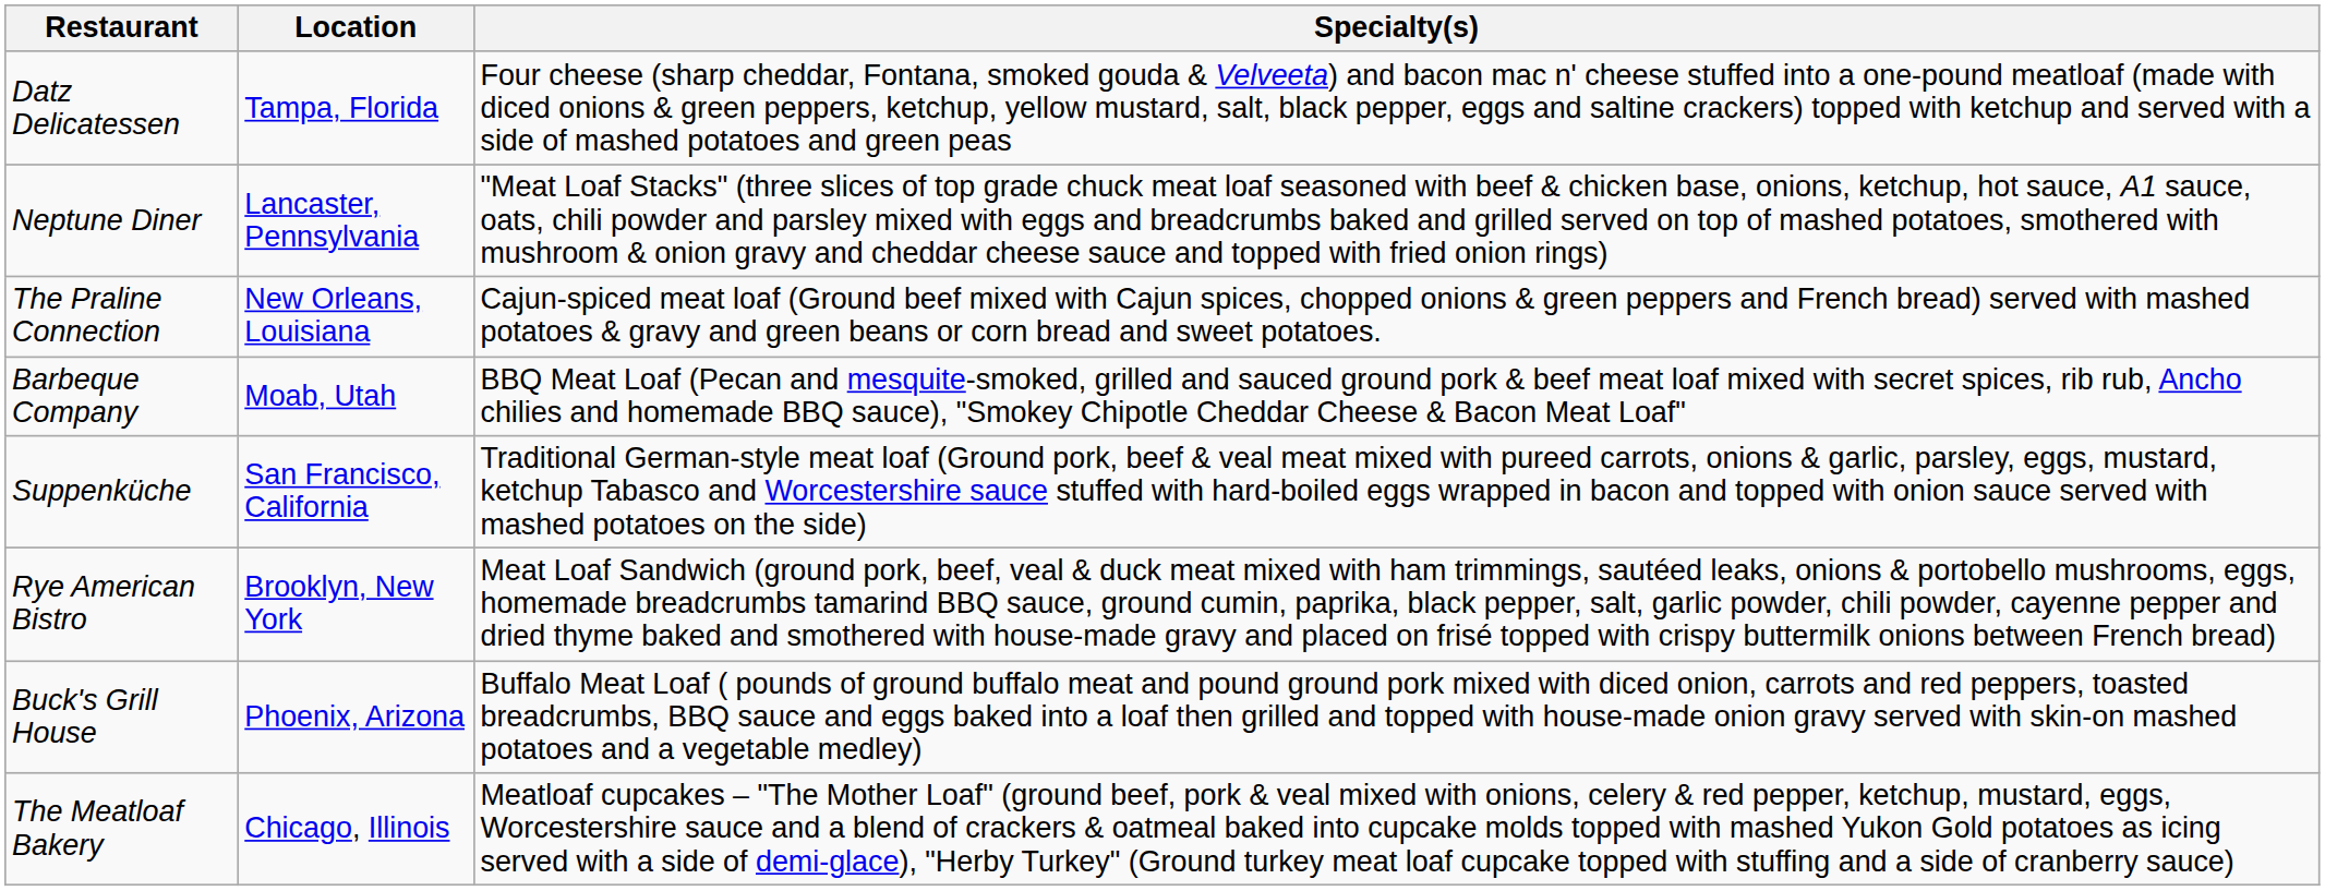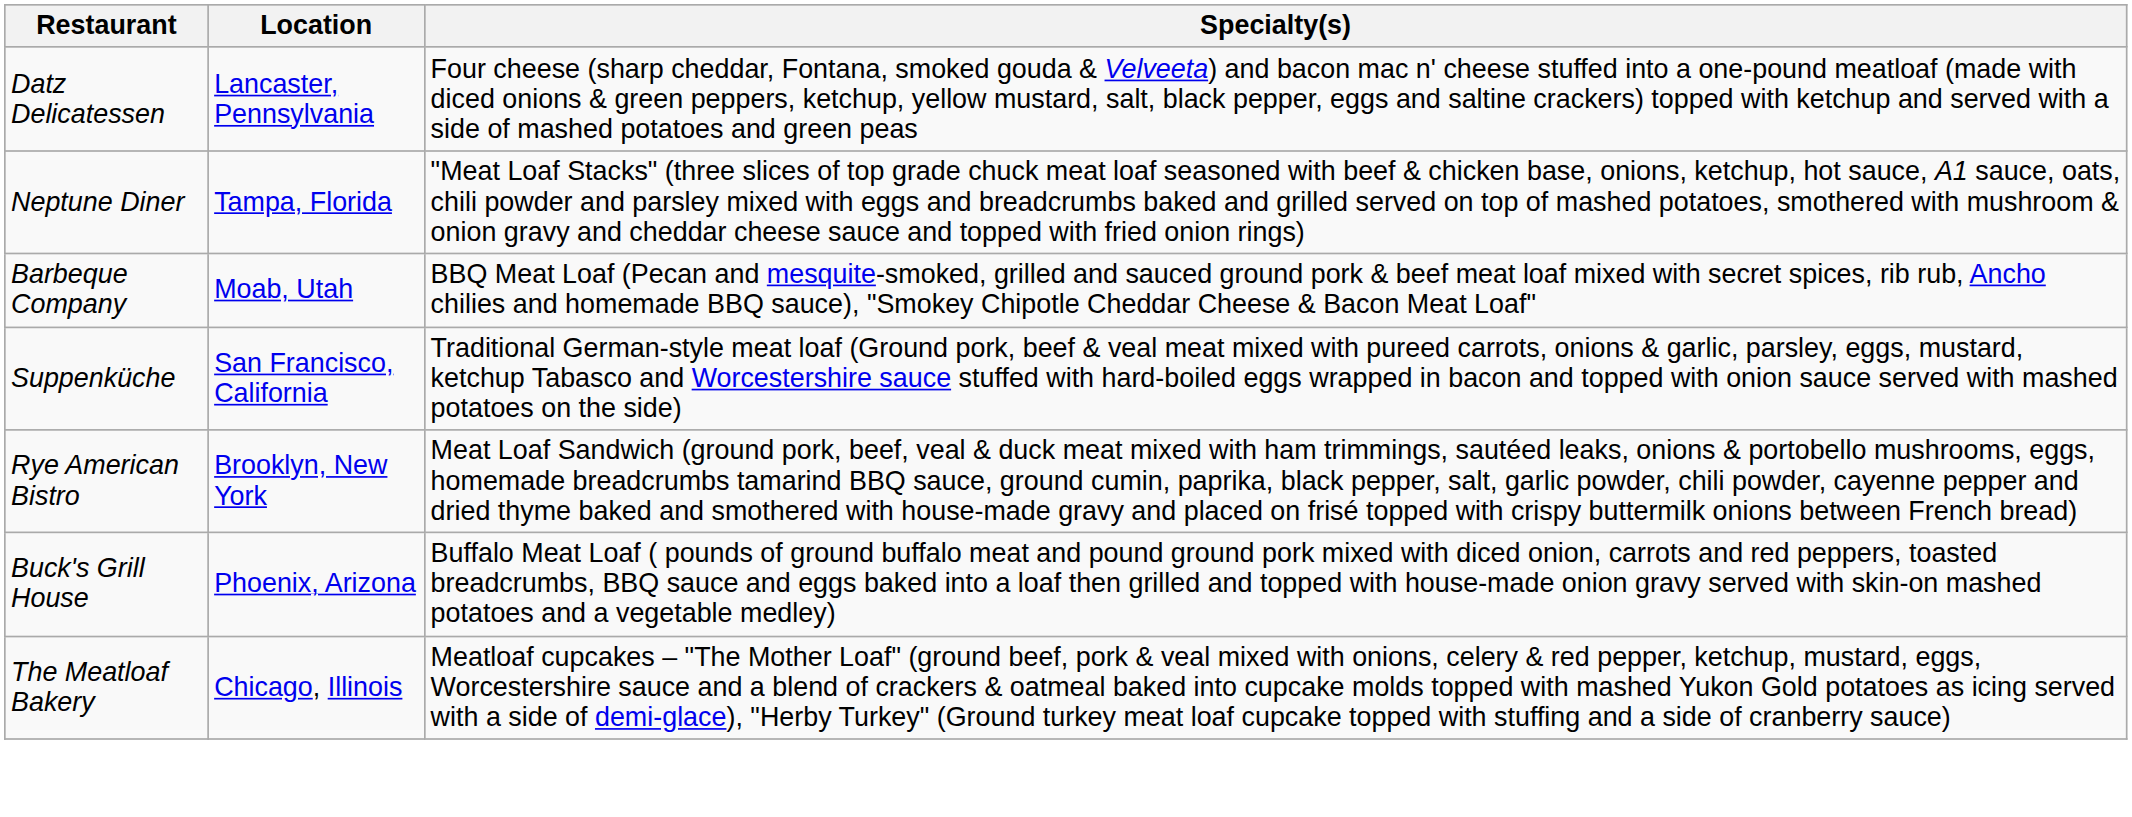Datz Delicatessen | Location: Tampa, Florida -> Lancaster, Pennsylvania
Neptune Diner | Location: Lancaster, Pennsylvania -> Tampa, Florida
- row: The Praline Connection | New Orleans, Louisiana | Cajun-spiced meat loaf (Ground beef mixed with Cajun spices, chopped onions & green peppers and French bread) served with mashed potatoes & gravy and green beans or corn bread and sweet potatoes.
